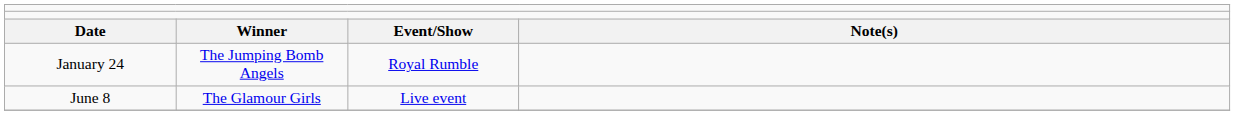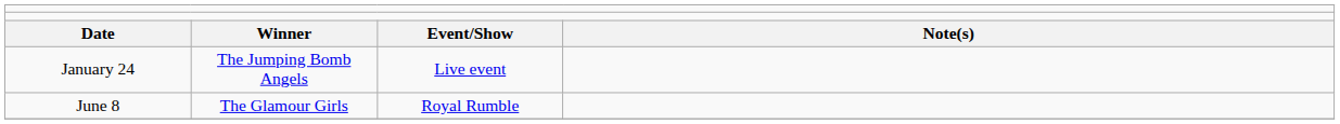January 24 | column 3: Royal Rumble -> Live event
June 8 | column 3: Live event -> Royal Rumble
